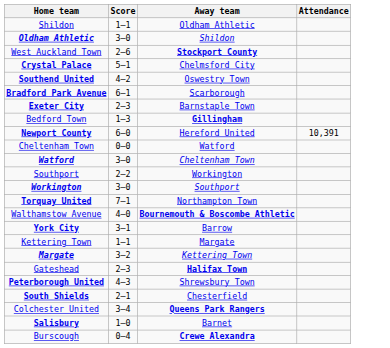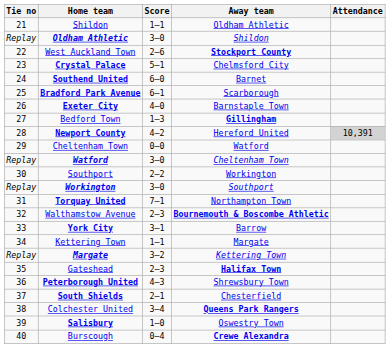+ column: Tie no | 21 | Replay | 22 | 23 | 24 | 25 | 26 | 27 | 28 | 29 | Replay | 30 | Replay | 31 | 32 | 33 | 34 | Replay | 35 | 36 | 37 | 38 | 39 | 40
Southend United | Score: 4–2 -> 6–0
Southend United | Away team: Oswestry Town -> Barnet
Exeter City | Score: 2–3 -> 4–0
Newport County | Score: 6–0 -> 4–2
Newport County | Attendance: no background -> lightgrey background
Walthamstow Avenue | Score: 4–0 -> 2–3
Salisbury | Away team: Barnet -> Oswestry Town
